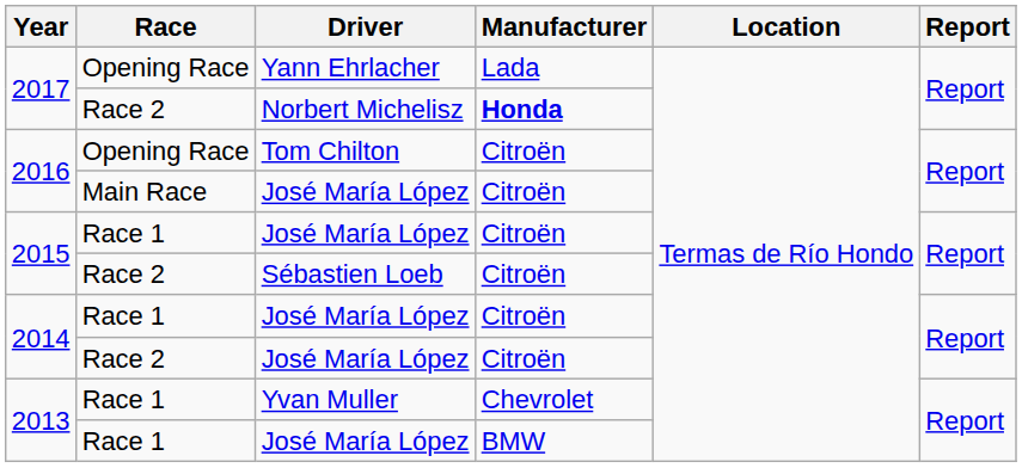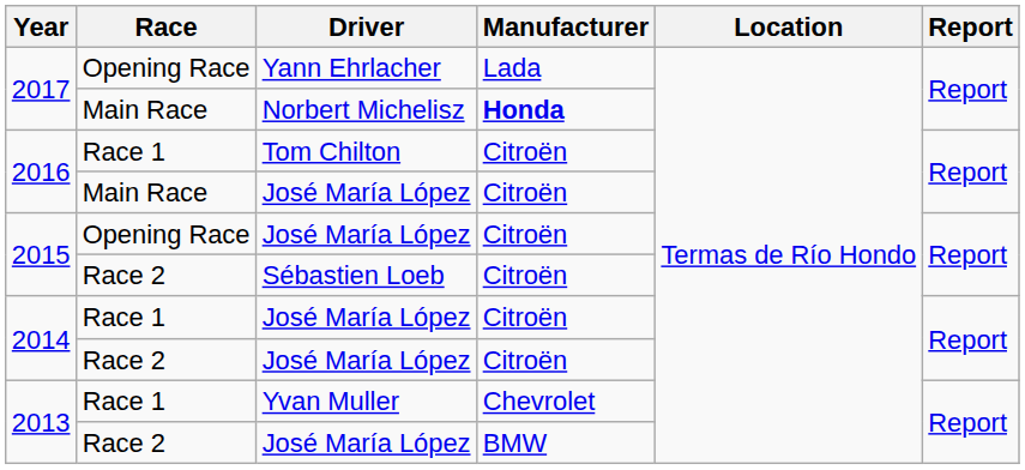Norbert Michelisz | Race: Race 2 -> Main Race
Tom Chilton | Race: Opening Race -> Race 1
2015 / José María López | Race: Race 1 -> Opening Race
2013 / José María López | Race: Race 1 -> Race 2
